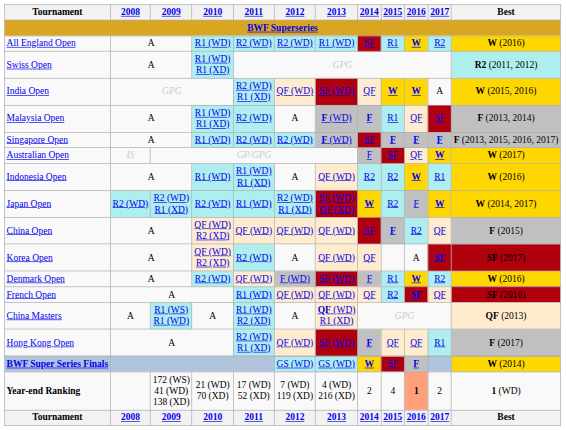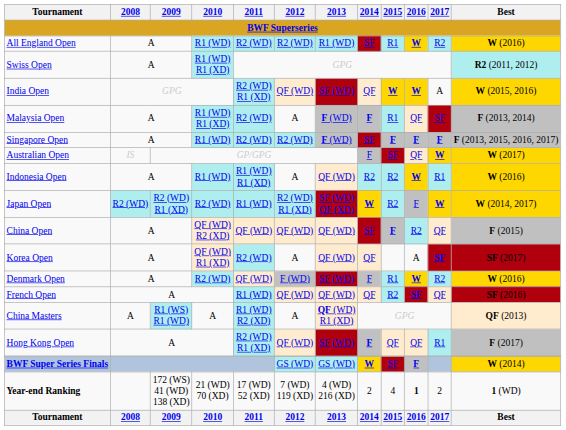Korea Open | 2010: QF (WD) R2 (XD) -> QF (WD) R1 (XD)
Year-end Ranking | 2016: lightsalmon background -> no background
